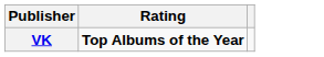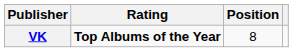+ column: Position | 8
